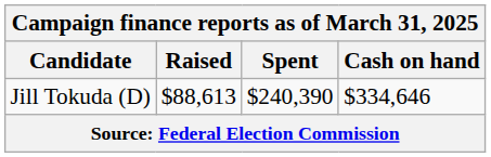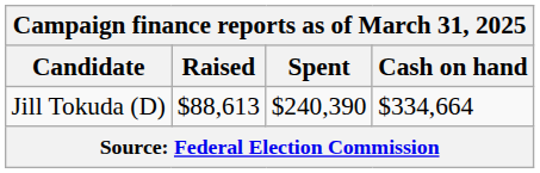Jill Tokuda (D) | Cash on hand: $334,646 -> $334,664
